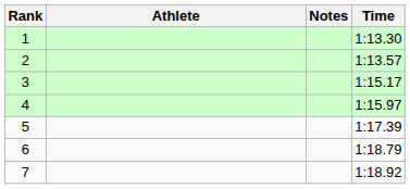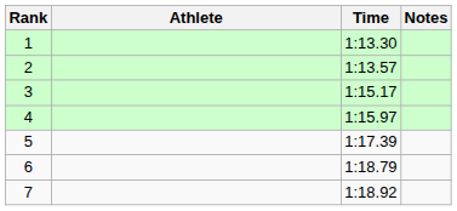columns swapped: Time <-> Notes
